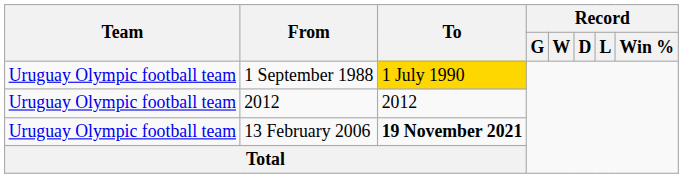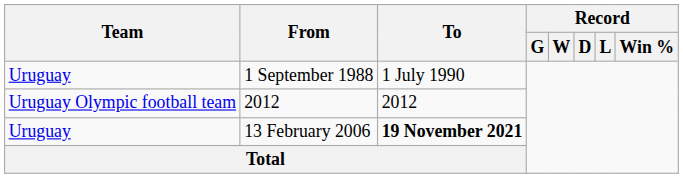1 September 1988 | Team: Uruguay Olympic football team -> Uruguay
1 September 1988 | To: gold background -> no background
13 February 2006 | Team: Uruguay Olympic football team -> Uruguay
